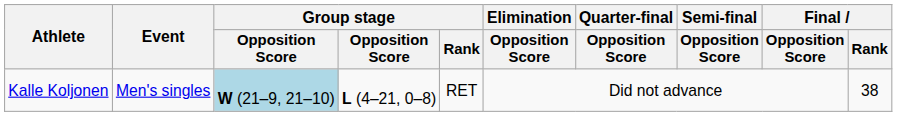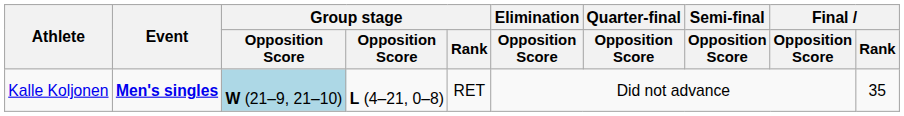Kalle Koljonen | Event: normal -> bold
Kalle Koljonen | Final / Rank: 38 -> 35
